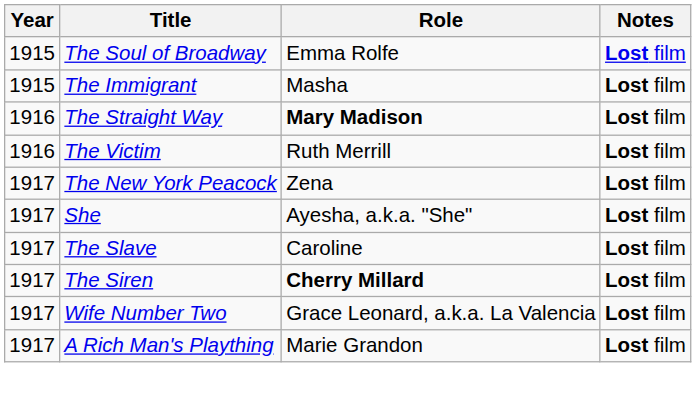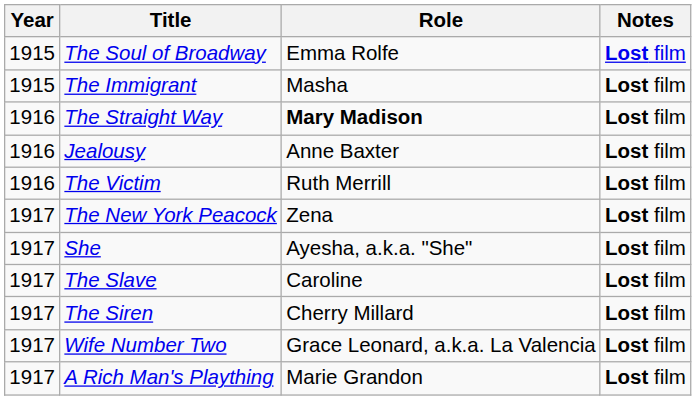+ row: 1916 | Jealousy | Anne Baxter | Lost film
The Siren | Role: bold -> normal
